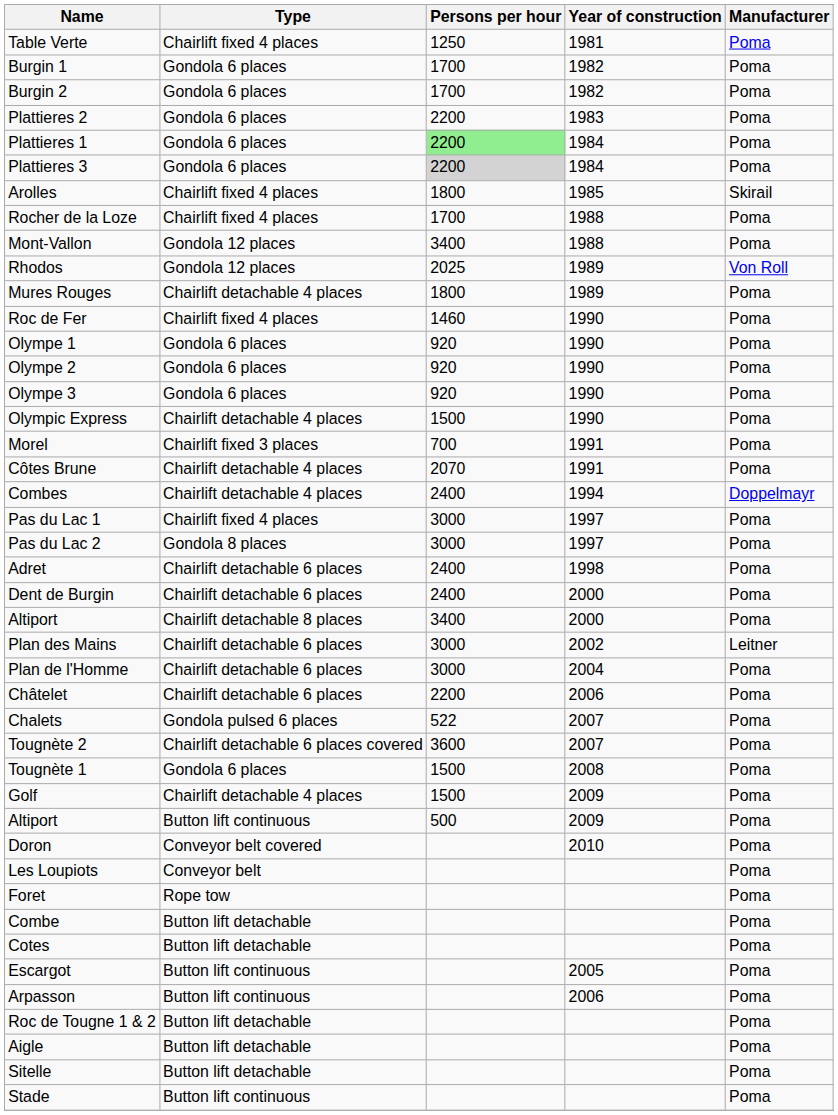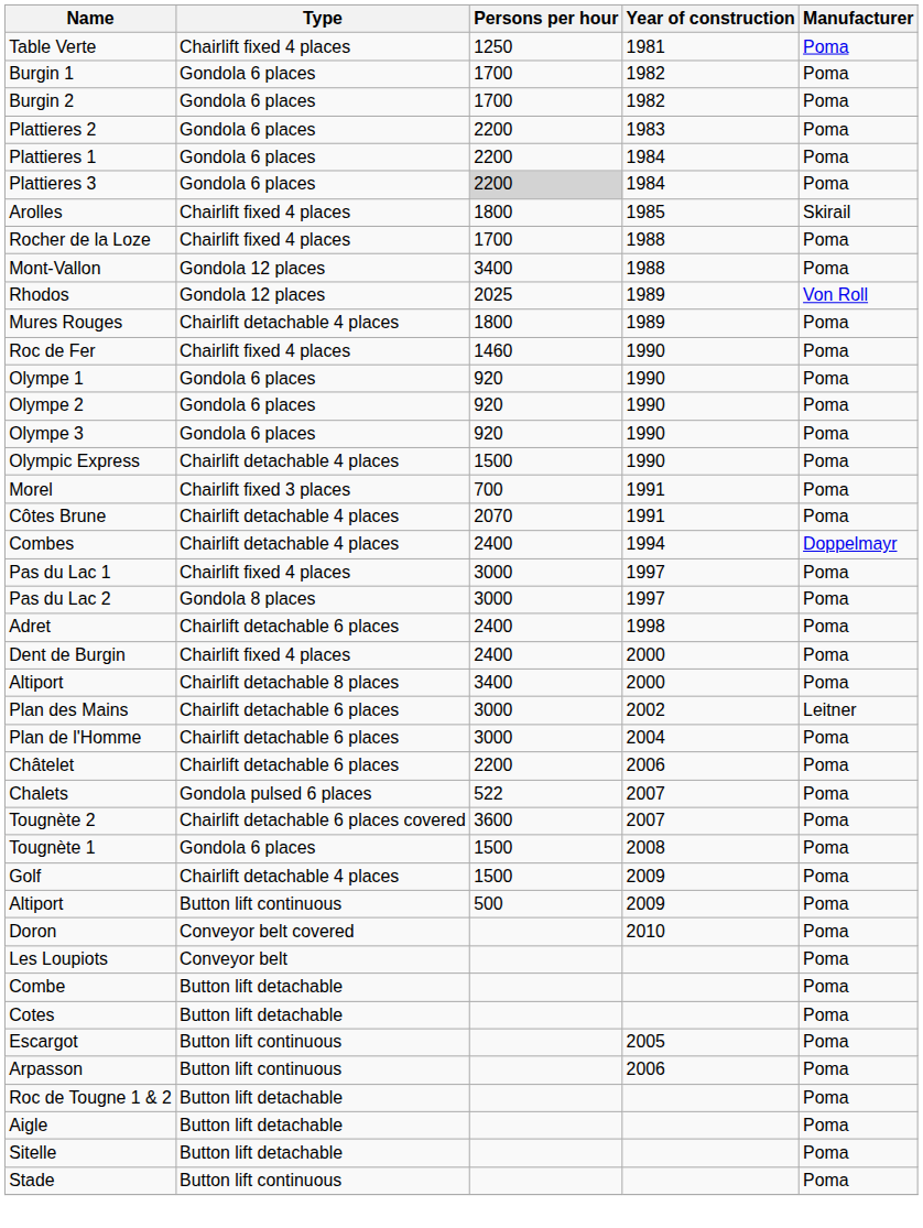Plattieres 1 | Persons per hour: lightgreen background -> no background
Dent de Burgin | Type: Chairlift detachable 6 places -> Chairlift fixed 4 places
- row: Foret | Rope tow | Poma
